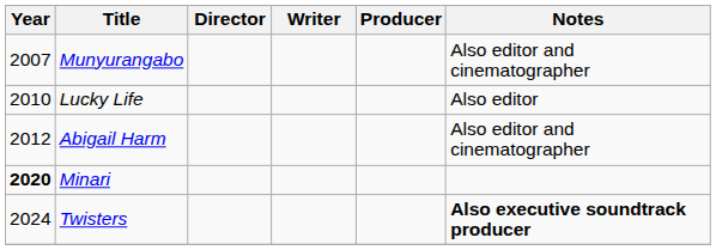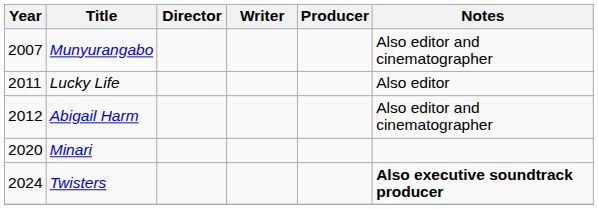Lucky Life | Year: 2010 -> 2011
Minari | Year: bold -> normal
